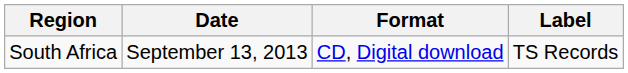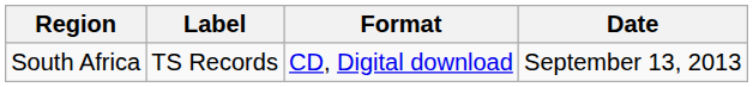columns swapped: Date <-> Label
